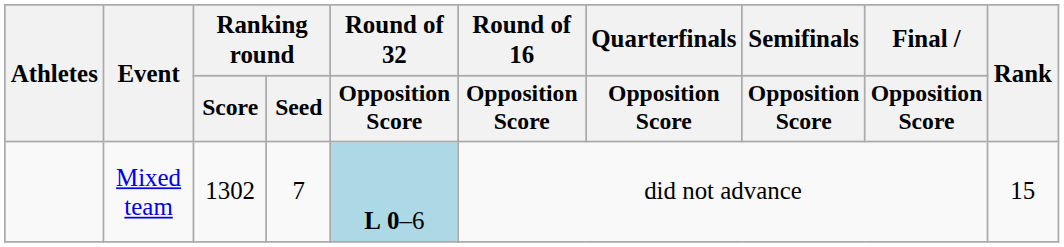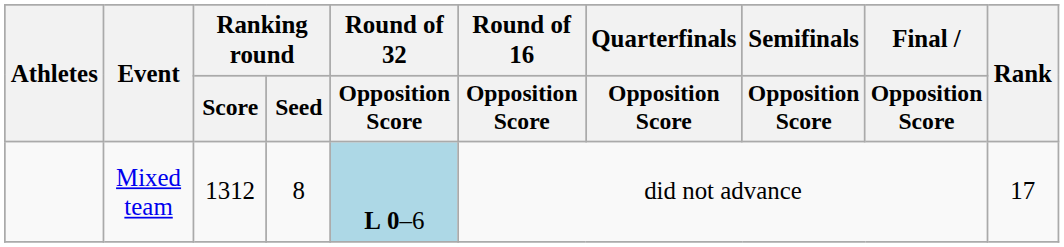Mixed team | Ranking round / Score: 1302 -> 1312
Mixed team | Ranking round / Seed: 7 -> 8
Mixed team | Rank: 15 -> 17
